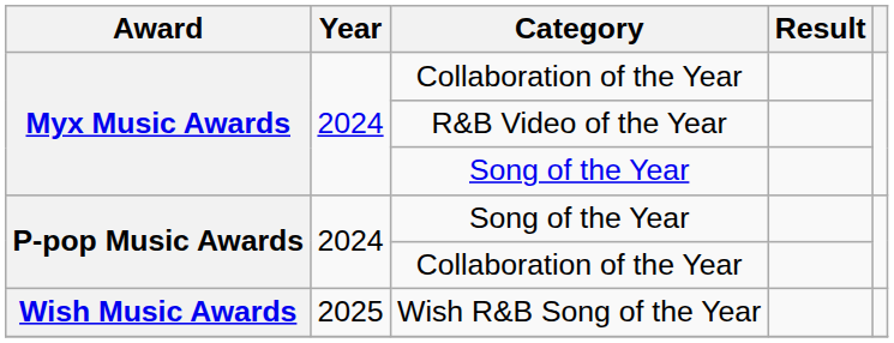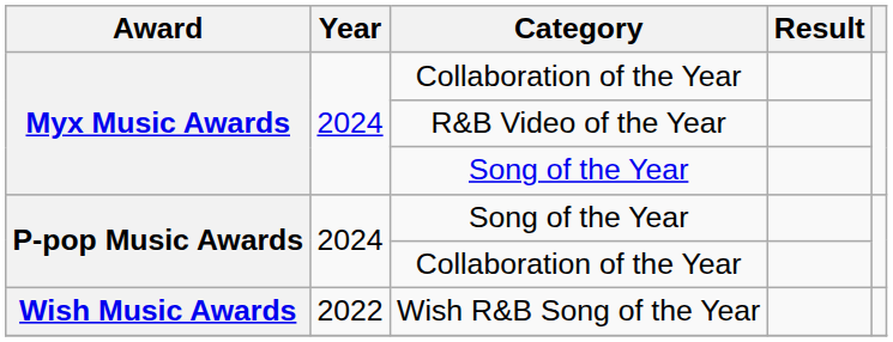Wish R&B Song of the Year | Year: 2025 -> 2022
